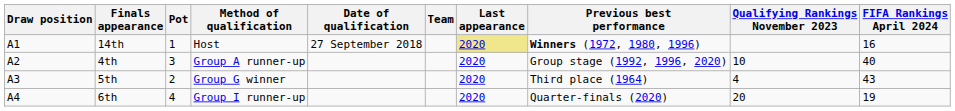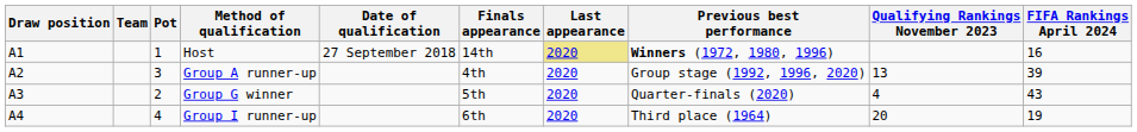columns swapped: Team <-> Finals appearance
Group A runner-up | Qualifying Rankings November 2023: 10 -> 13
Group A runner-up | FIFA Rankings April 2024: 40 -> 39
Group G winner | Previous best performance: Third place (1964) -> Quarter-finals (2020)
Group I runner-up | Previous best performance: Quarter-finals (2020) -> Third place (1964)
